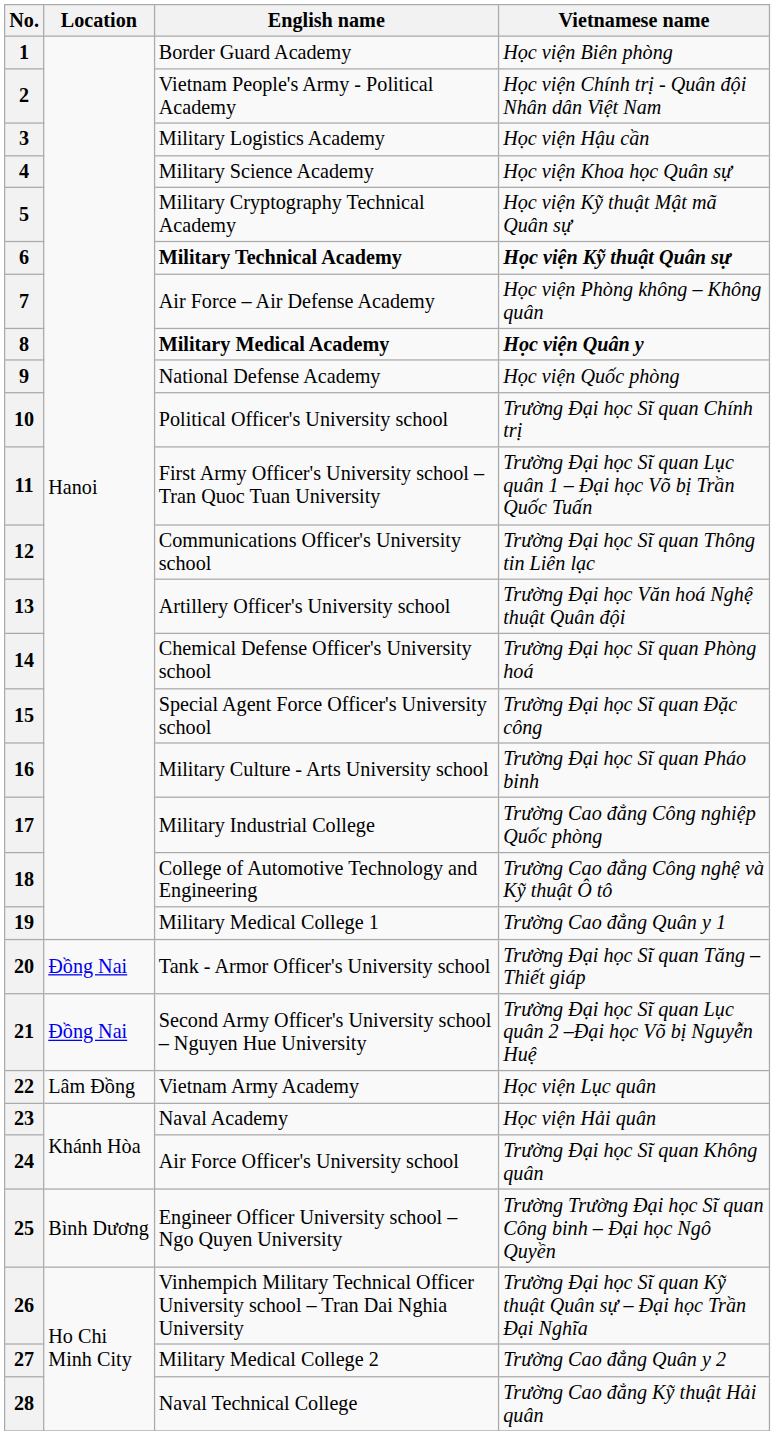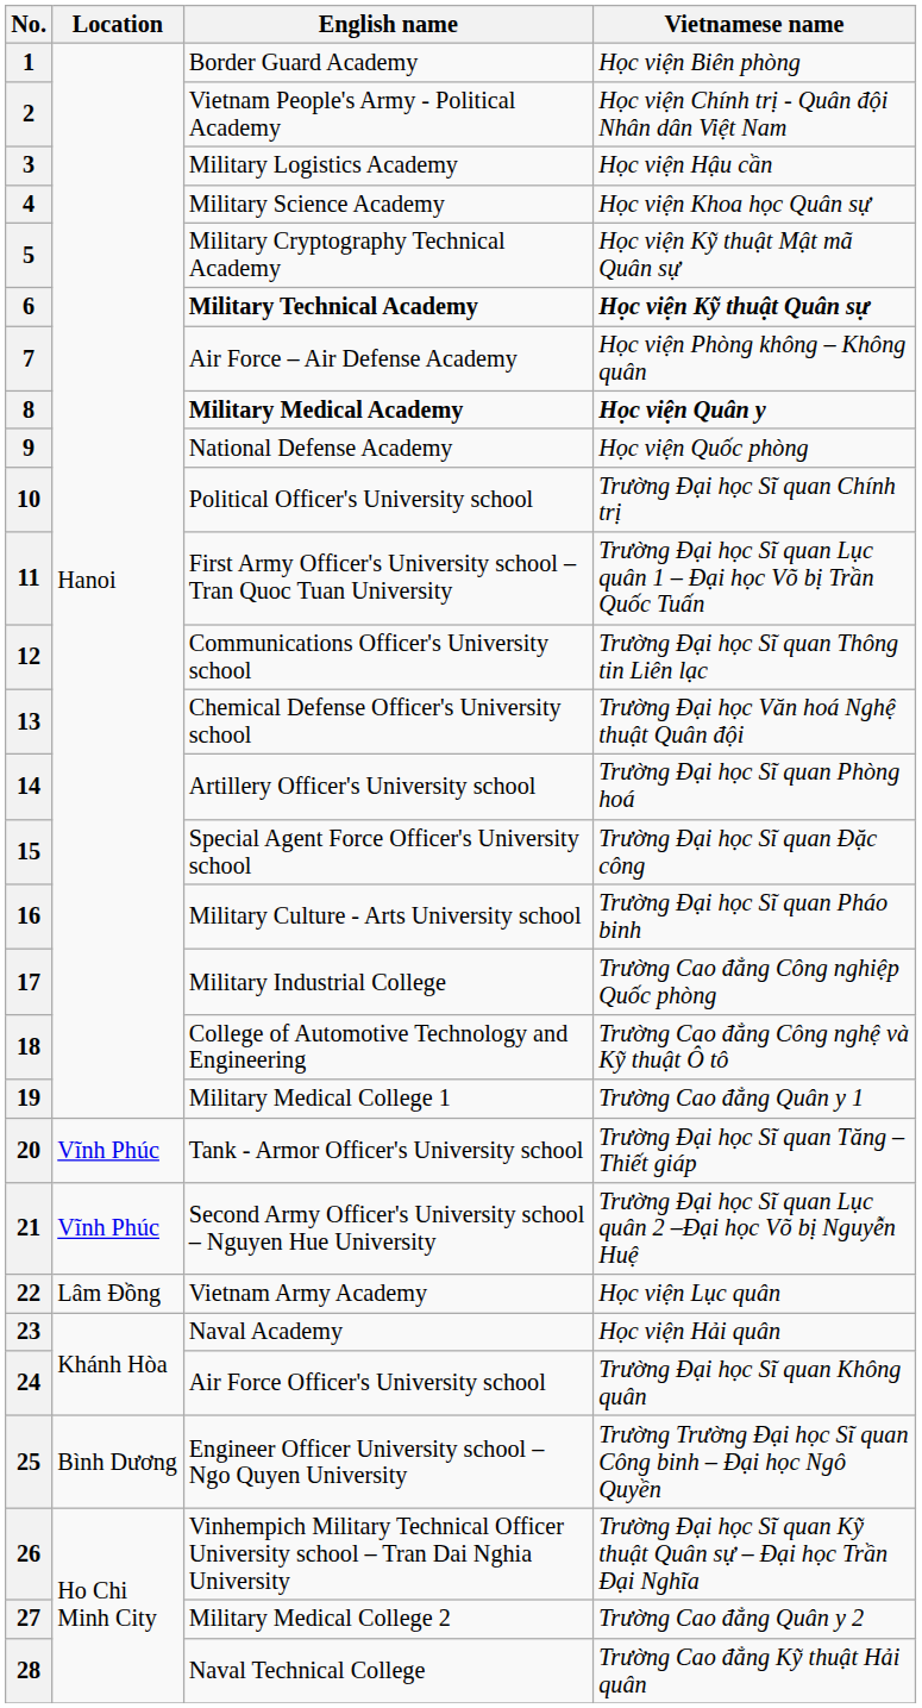13 | English name: Artillery Officer's University school -> Chemical Defense Officer's University school
14 | English name: Chemical Defense Officer's University school -> Artillery Officer's University school
20 | Location: Đồng Nai -> Vĩnh Phúc
21 | Location: Đồng Nai -> Vĩnh Phúc
